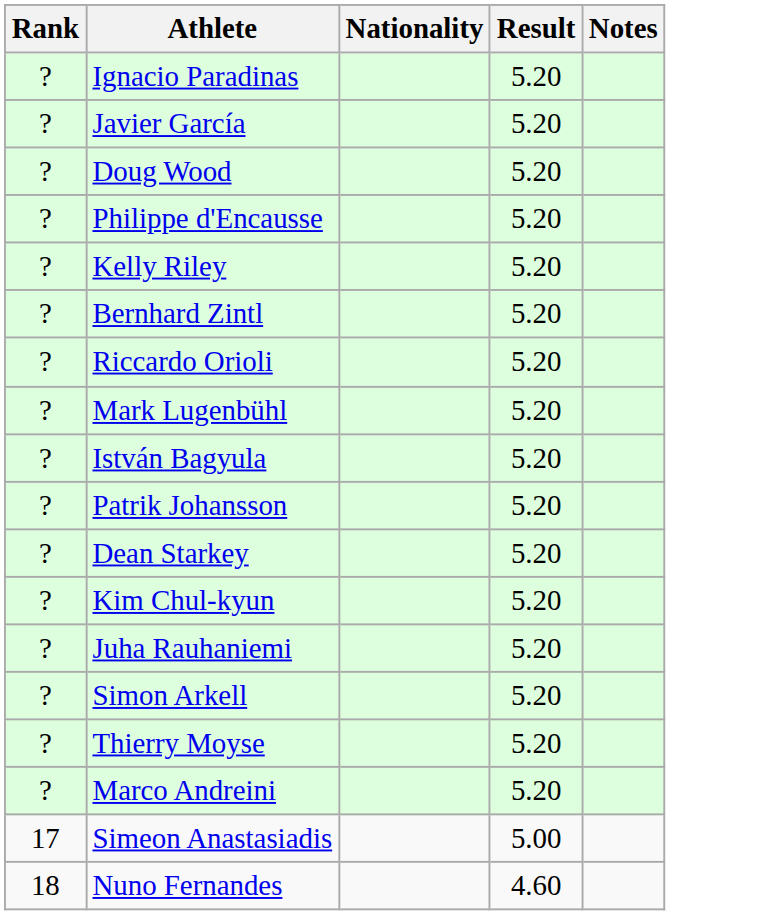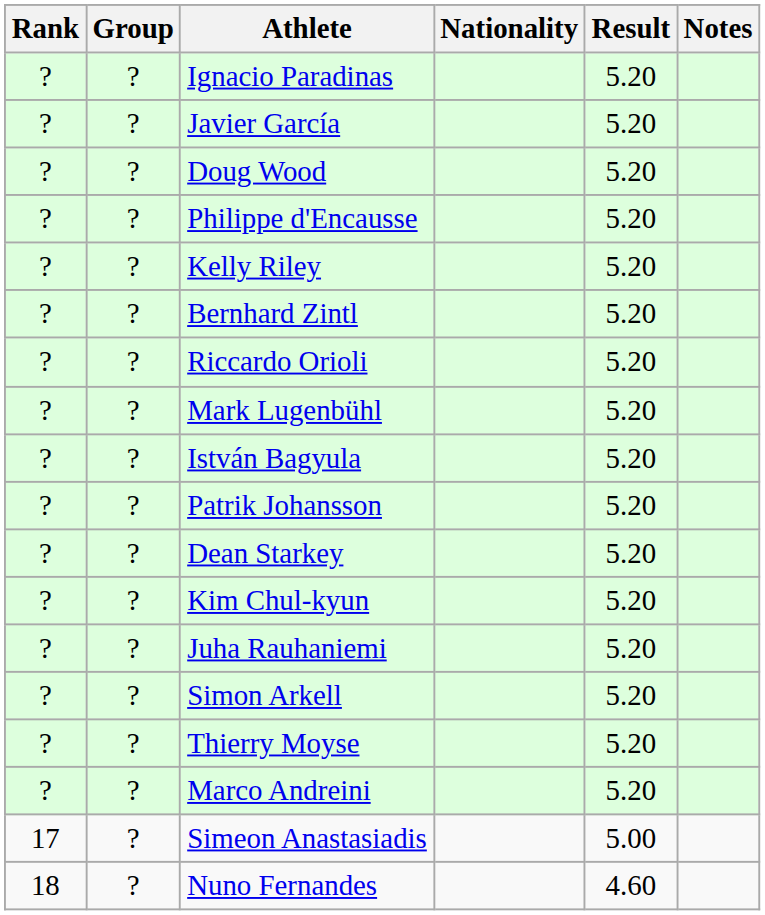+ column: Group | ? | ? | ? | ? | ? | ? | ? | ? | ? | ? | ? | ? | ? | ? | ? | ? | ? | ?
